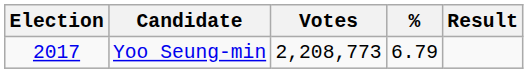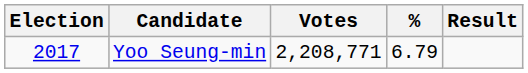Yoo Seung-min | Votes: 2,208,773 -> 2,208,771
